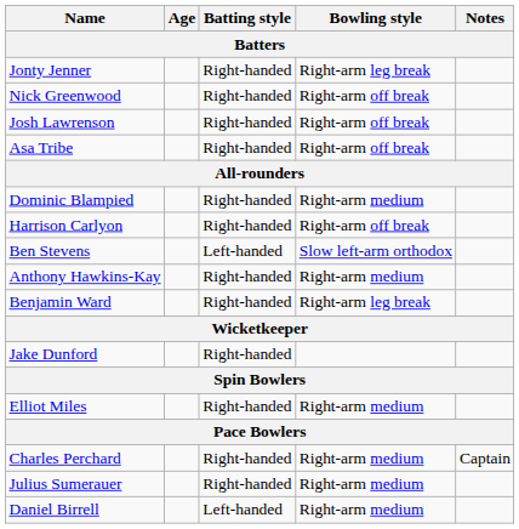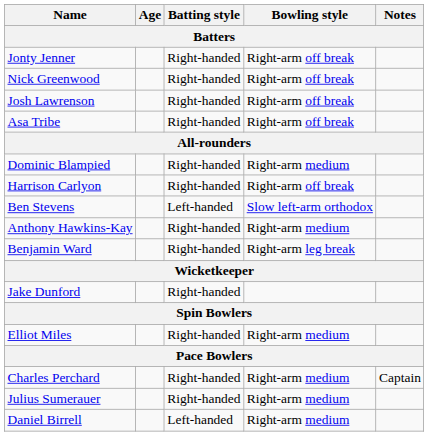Jonty Jenner | Bowling style: Right-arm leg break -> Right-arm off break
